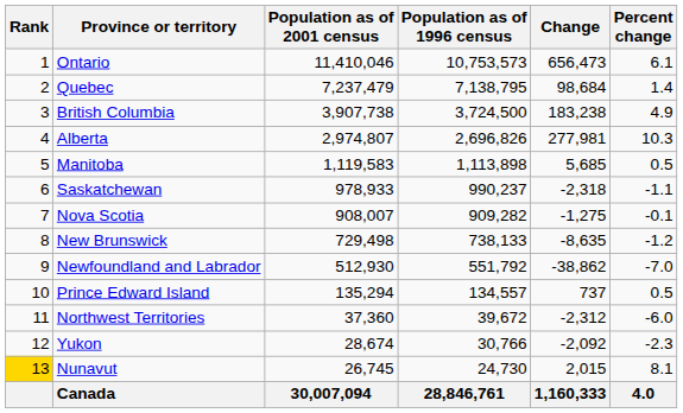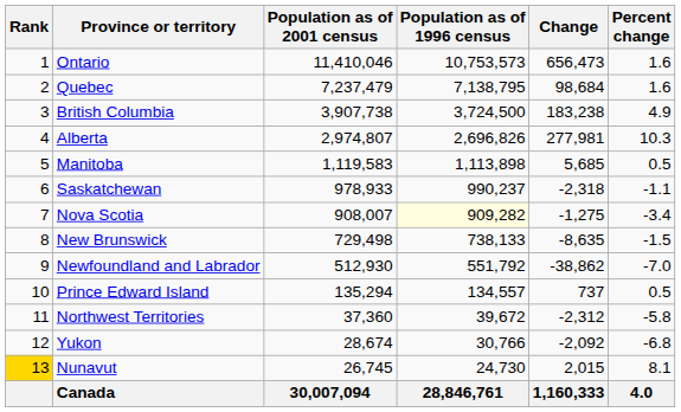Ontario | Percent change: 6.1 -> 1.6
Quebec | Percent change: 1.4 -> 1.6
Nova Scotia | Population as of 1996 census: no background -> lightyellow background
Nova Scotia | Percent change: -0.1 -> -3.4
New Brunswick | Percent change: -1.2 -> -1.5
Northwest Territories | Percent change: -6.0 -> -5.8
Yukon | Percent change: -2.3 -> -6.8
